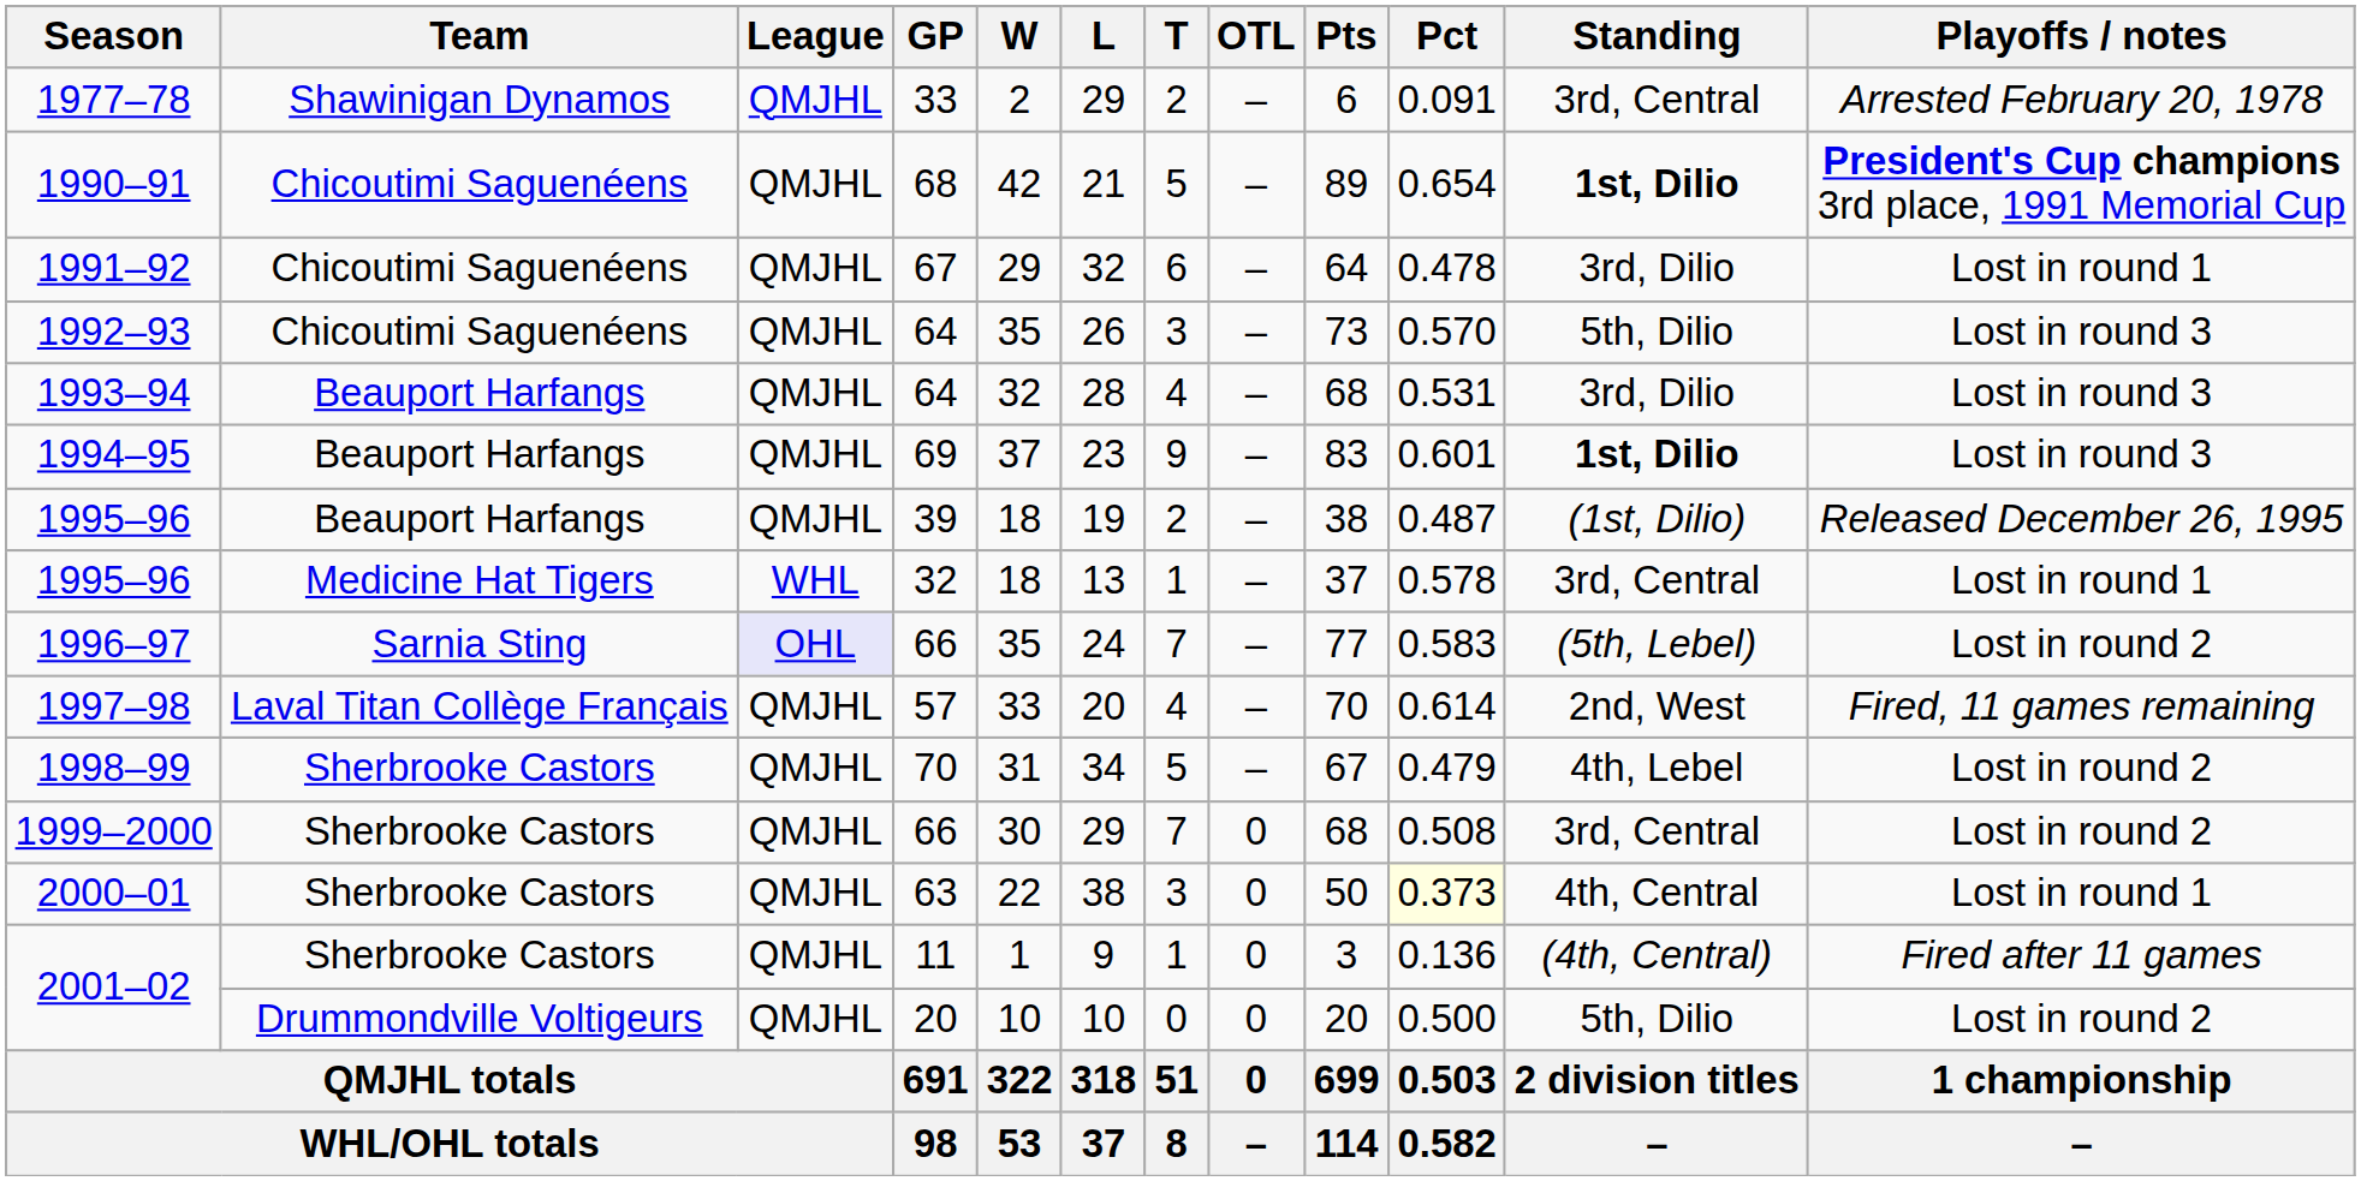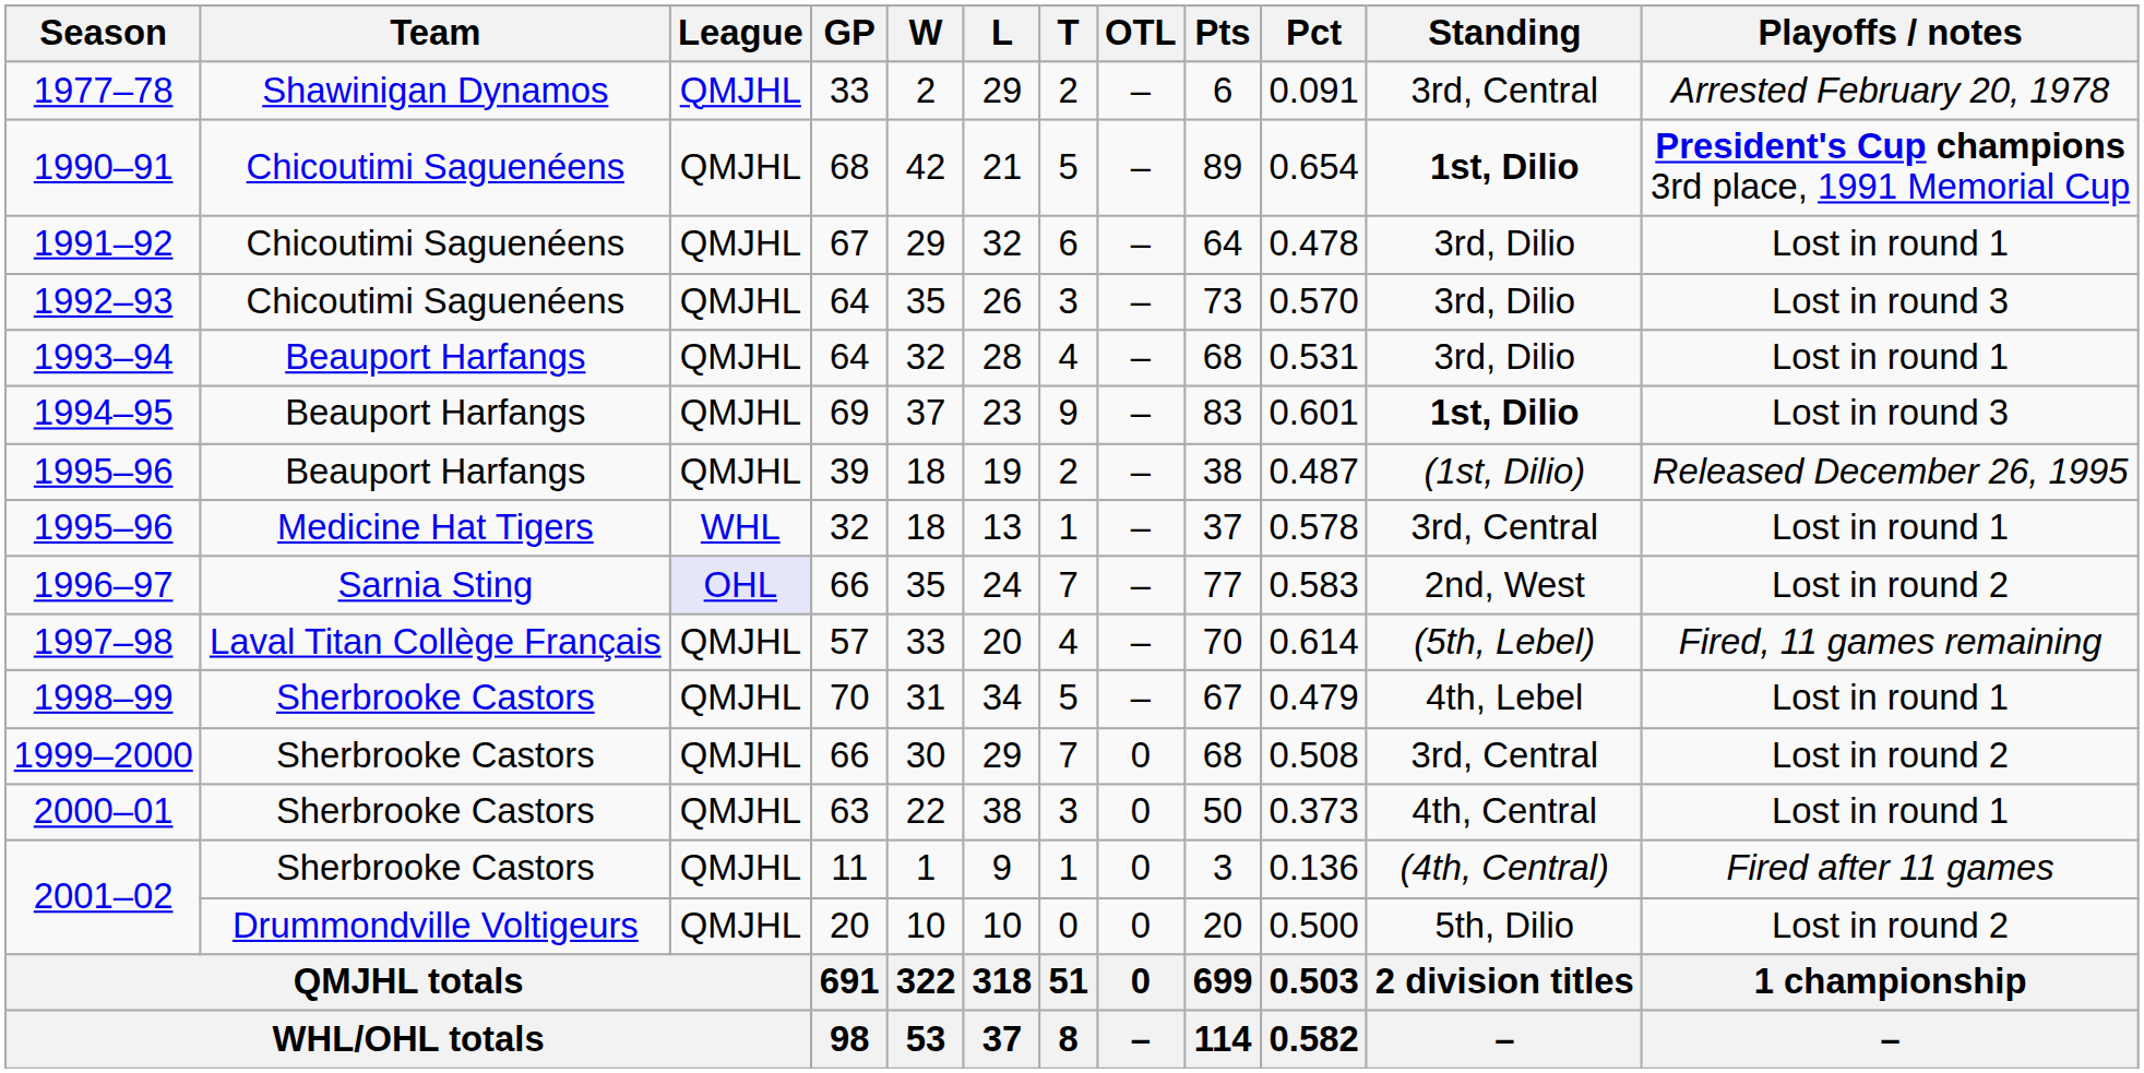1992–93 | Standing: 5th, Dilio -> 3rd, Dilio
1993–94 | Playoffs / notes: Lost in round 3 -> Lost in round 1
1996–97 | Standing: (5th, Lebel) -> 2nd, West
1997–98 | Standing: 2nd, West -> (5th, Lebel)
1998–99 | Playoffs / notes: Lost in round 2 -> Lost in round 1
2000–01 | Pct: lightyellow background -> no background
